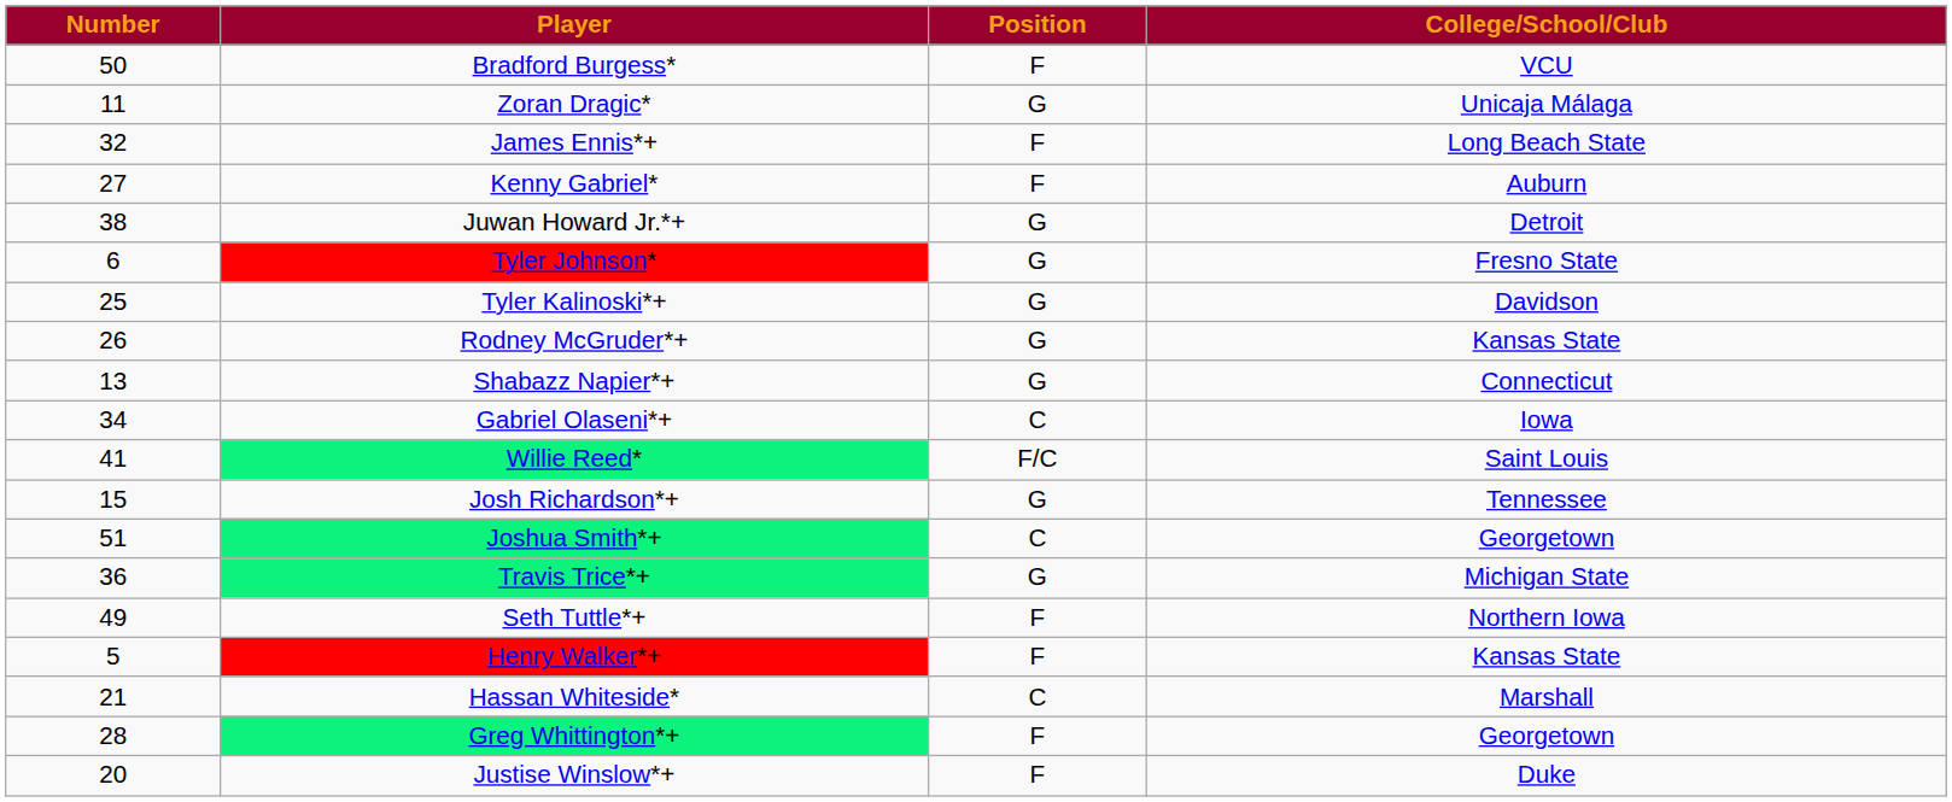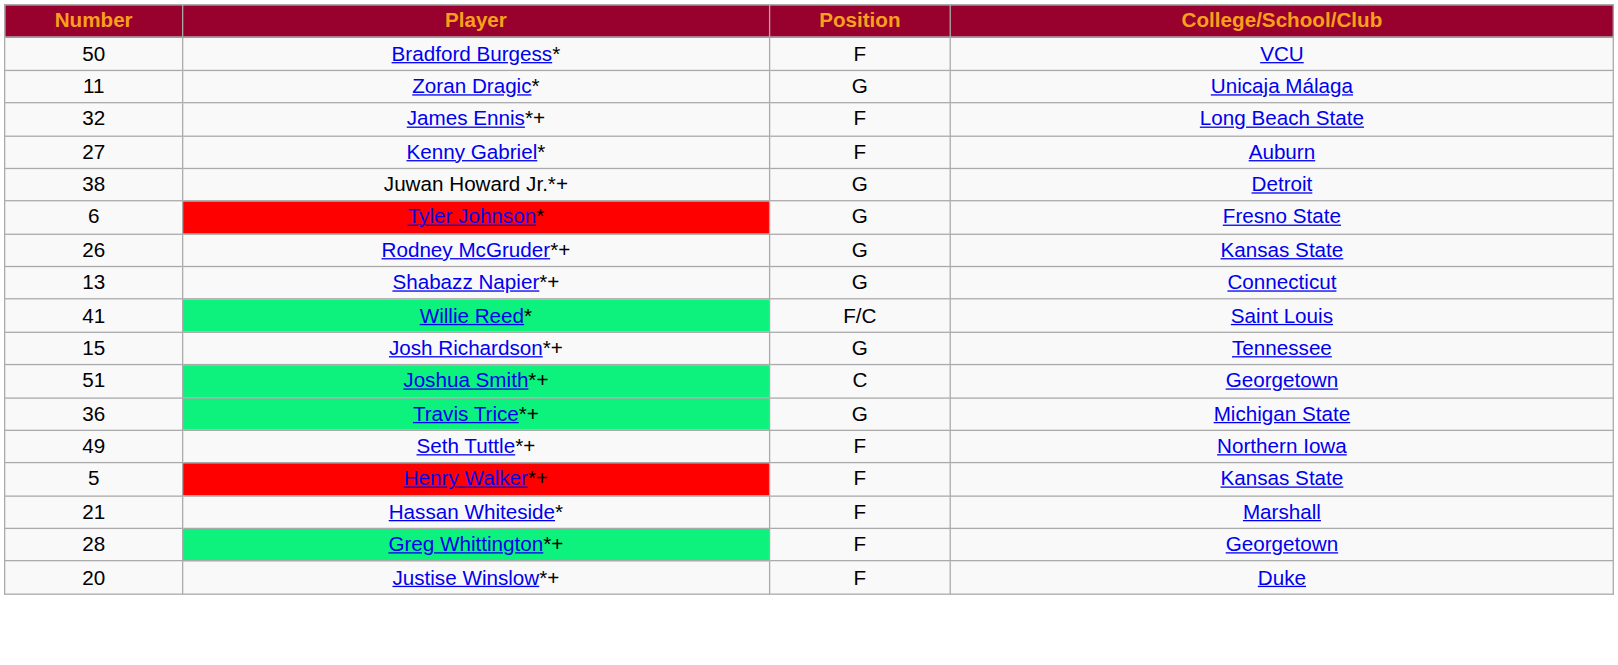- row: 25 | Tyler Kalinoski*+ | G | Davidson
- row: 34 | Gabriel Olaseni*+ | C | Iowa
Hassan Whiteside* | Position: C -> F
